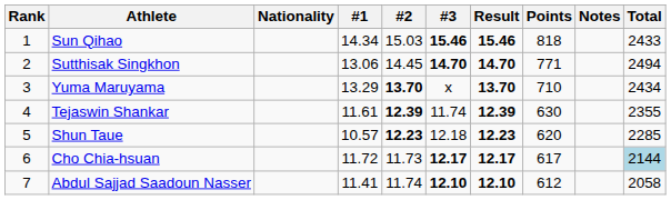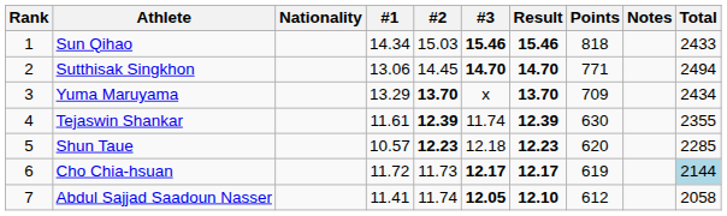Yuma Maruyama | Points: 710 -> 709
Cho Chia-hsuan | Points: 617 -> 619
Abdul Sajjad Saadoun Nasser | #3: 12.10 -> 12.05
